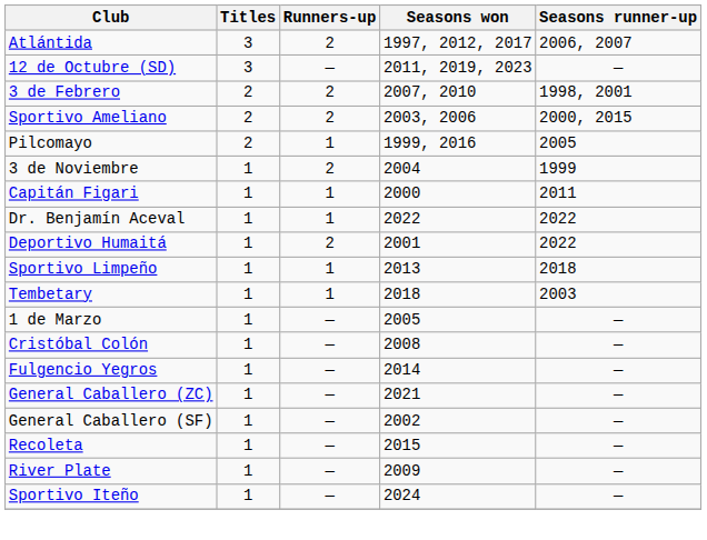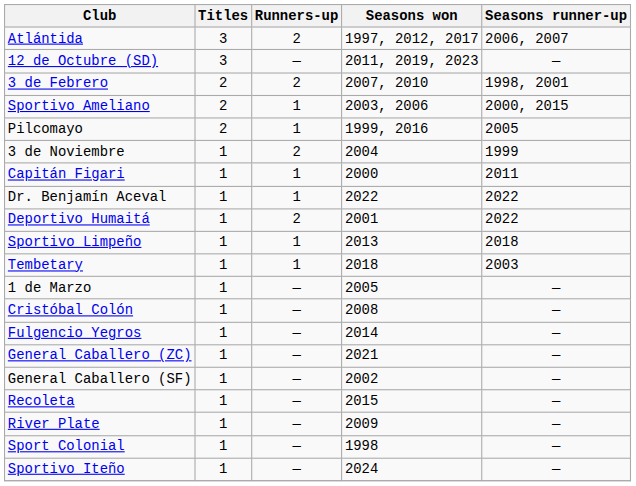Sportivo Ameliano | Runners-up: 2 -> 1
+ row: Sport Colonial | 1 | — | 1998 | —
